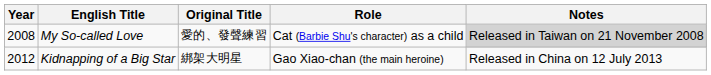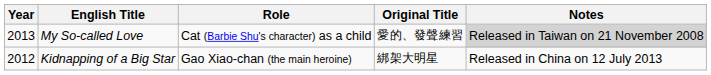columns swapped: Original Title <-> Role
My So-called Love | Year: 2008 -> 2013
